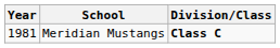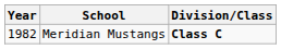Meridian Mustangs | Year: 1981 -> 1982
